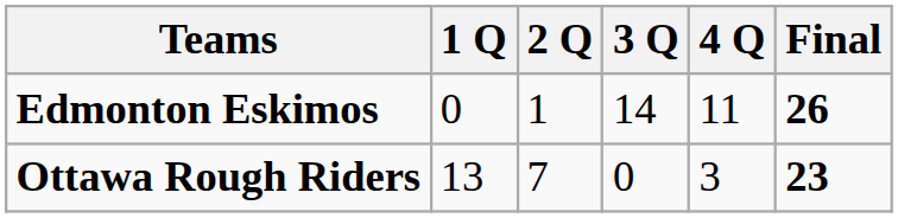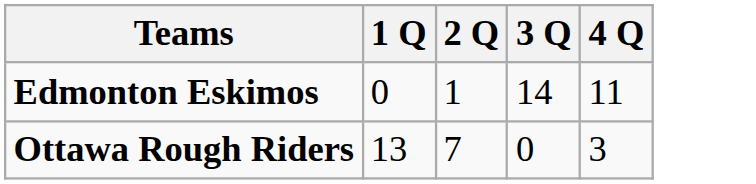- column: Final | 26 | 23
